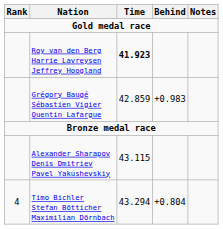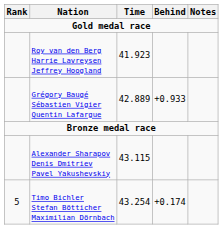Roy van den Berg Harrie Lavreysen Jeffrey Hoogland | Time: bold -> normal
Grégory Baugé Sébastien Vigier Quentin Lafargue | Time: 42.859 -> 42.889
Grégory Baugé Sébastien Vigier Quentin Lafargue | Behind: +0.983 -> +0.933
Timo Bichler Stefan Bötticher Maximilian Dörnbach | Rank: 4 -> 5
Timo Bichler Stefan Bötticher Maximilian Dörnbach | Time: 43.294 -> 43.254
Timo Bichler Stefan Bötticher Maximilian Dörnbach | Behind: +0.804 -> +0.174
